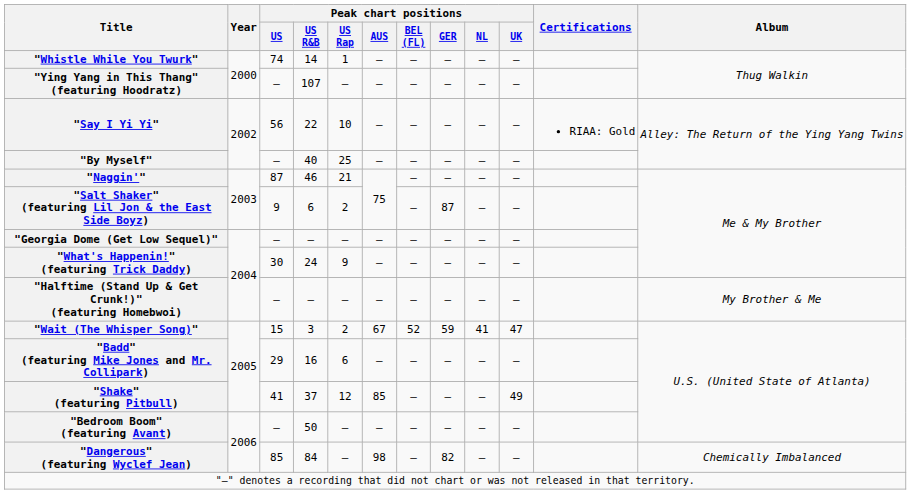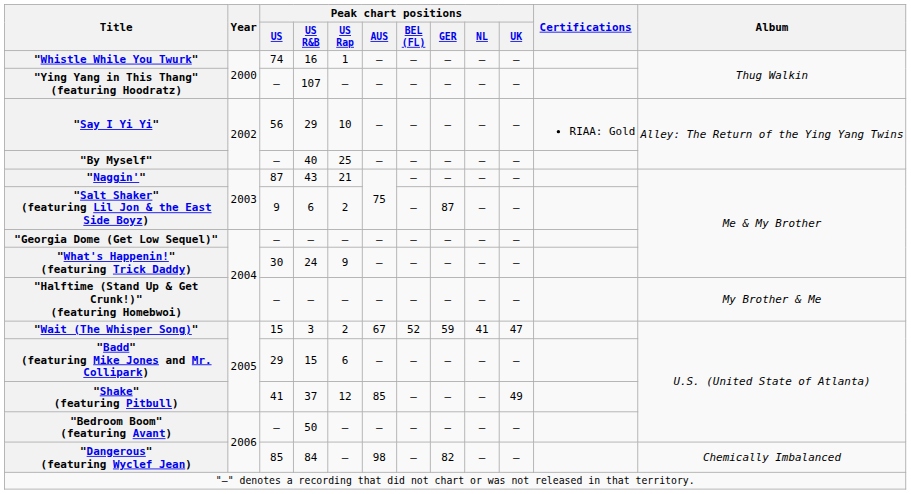"Whistle While You Twurk" | Peak chart positions / US R&B: 14 -> 16
"Say I Yi Yi" | Peak chart positions / US R&B: 22 -> 29
"Naggin'" | Peak chart positions / US R&B: 46 -> 43
"Badd" (featuring Mike Jones and Mr. Collipark) | Peak chart positions / US R&B: 16 -> 15
